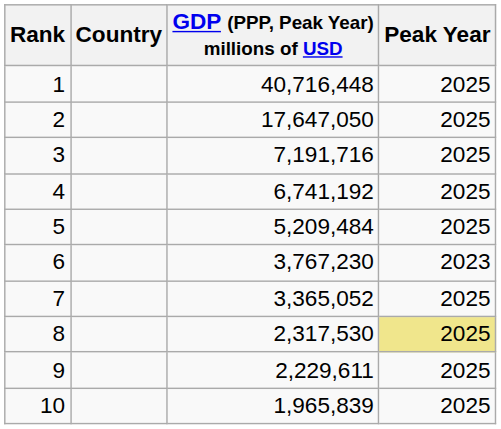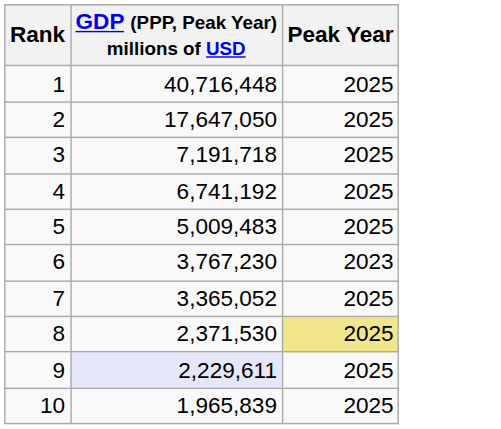- column: Country
3 | GDP (PPP, Peak Year) millions of USD: 7,191,716 -> 7,191,718
5 | GDP (PPP, Peak Year) millions of USD: 5,209,484 -> 5,009,483
8 | GDP (PPP, Peak Year) millions of USD: 2,317,530 -> 2,371,530
9 | GDP (PPP, Peak Year) millions of USD: no background -> lavender background
